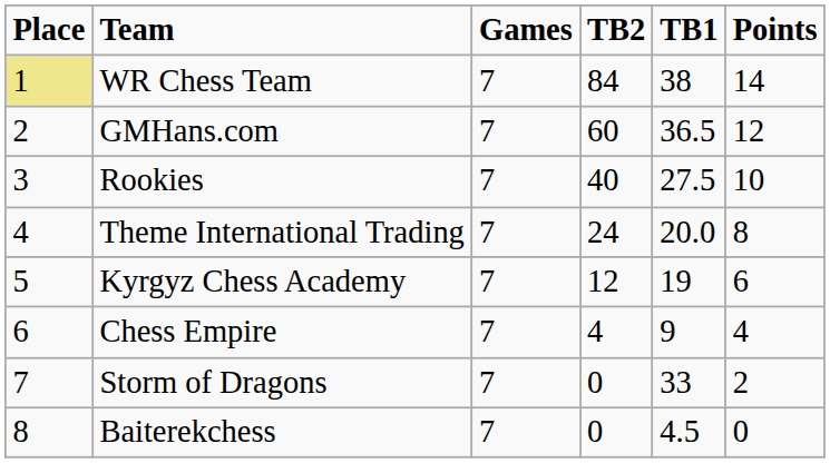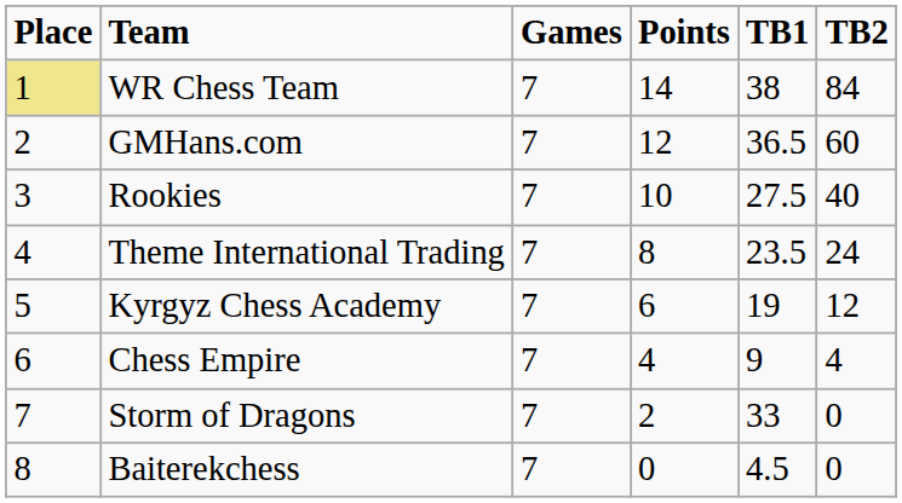columns swapped: Points <-> TB2
Theme International Trading | TB1: 20.0 -> 23.5
